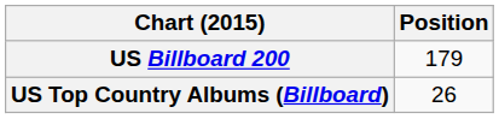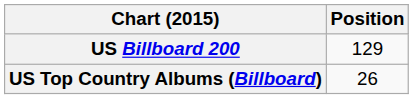US Billboard 200 | Position: 179 -> 129
